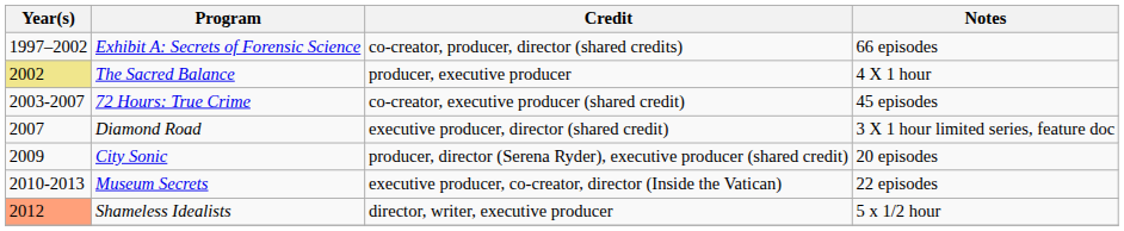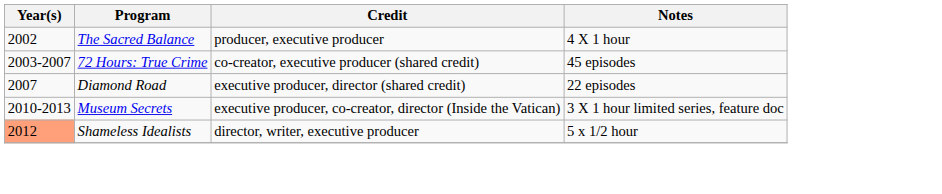- row: 1997–2002 | Exhibit A: Secrets of Forensic Science | co-creator, producer, director (shared credits) | 66 episodes
The Sacred Balance | Year(s): khaki background -> no background
Diamond Road | Notes: 3 X 1 hour limited series, feature doc -> 22 episodes
- row: 2009 | City Sonic | producer, director (Serena Ryder), executive producer (shared credit) | 20 episodes
Museum Secrets | Notes: 22 episodes -> 3 X 1 hour limited series, feature doc
